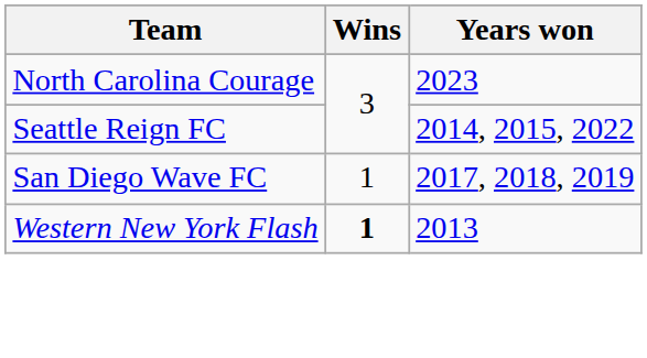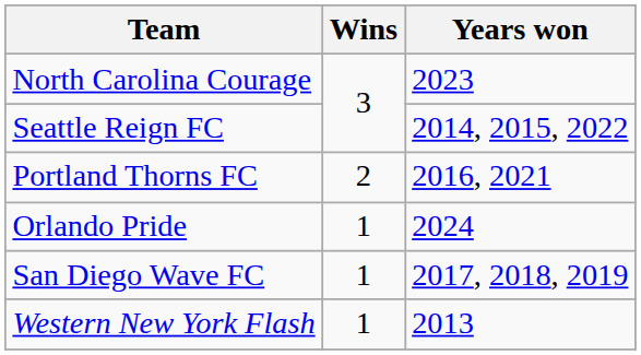+ row: Portland Thorns FC | 2 | 2016, 2021
+ row: Orlando Pride | 1 | 2024
Western New York Flash | Wins: bold -> normal
